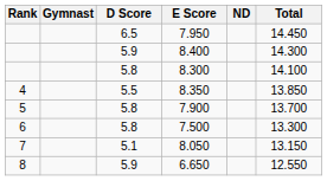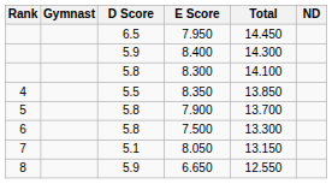columns swapped: ND <-> Total
